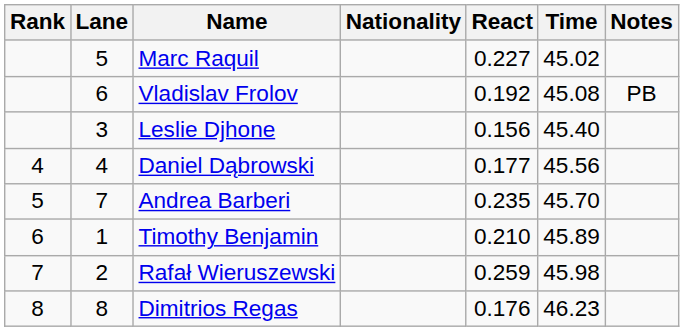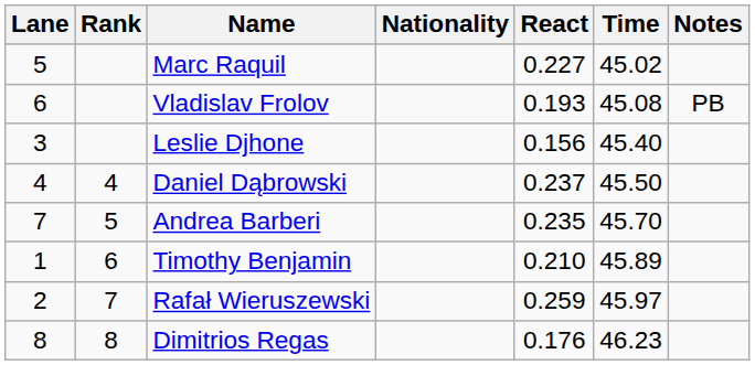columns swapped: Rank <-> Lane
Vladislav Frolov | React: 0.192 -> 0.193
Daniel Dąbrowski | React: 0.177 -> 0.237
Daniel Dąbrowski | Time: 45.56 -> 45.50
Rafał Wieruszewski | Time: 45.98 -> 45.97
